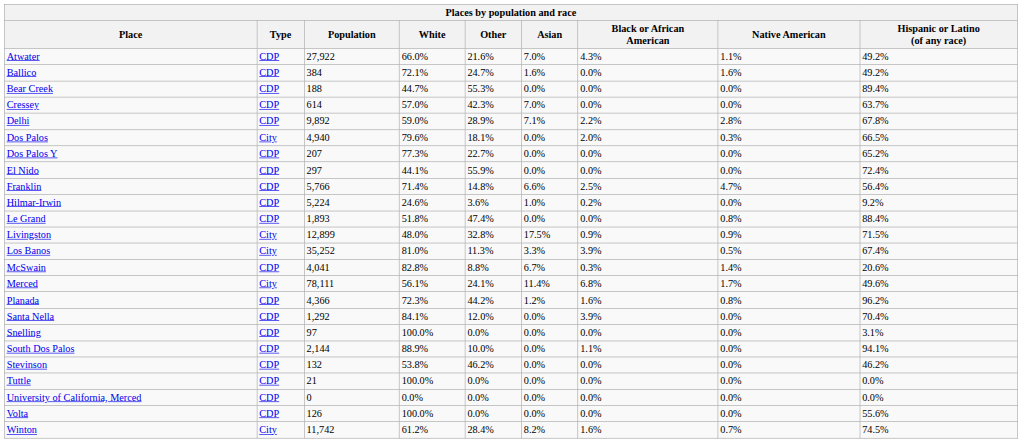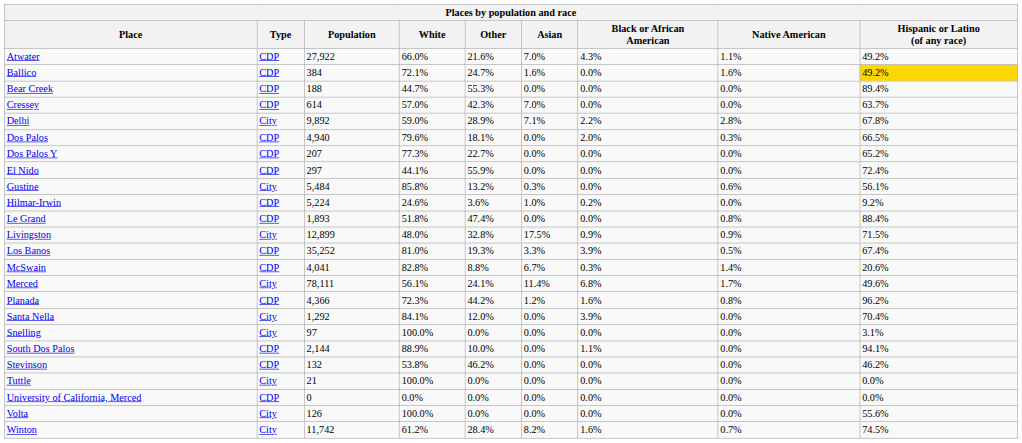Ballico | Hispanic or Latino (of any race): no background -> gold background
Delhi | Type: CDP -> City
Dos Palos | Type: City -> CDP
- row: Franklin | CDP | 5,766 | 71.4% | 14.8% | 6.6% | 2.5% | 4.7% | 56.4%
+ row: Gustine | City | 5,484 | 85.8% | 13.2% | 0.3% | 0.0% | 0.6% | 56.1%
Los Banos | Type: City -> CDP
Los Banos | Other: 11.3% -> 19.3%
Santa Nella | Type: CDP -> City
Snelling | Type: CDP -> City
Tuttle | Type: CDP -> City
Volta | Type: CDP -> City
